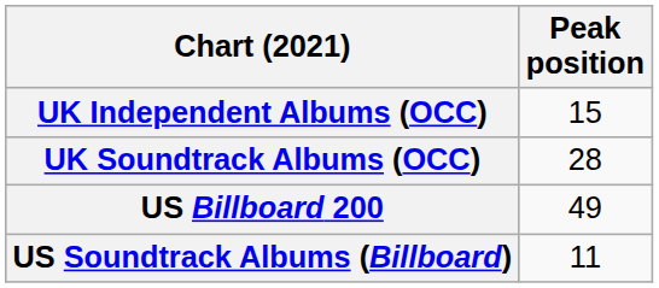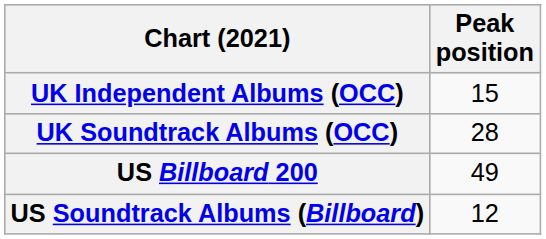US Soundtrack Albums (Billboard) | Peak position: 11 -> 12
